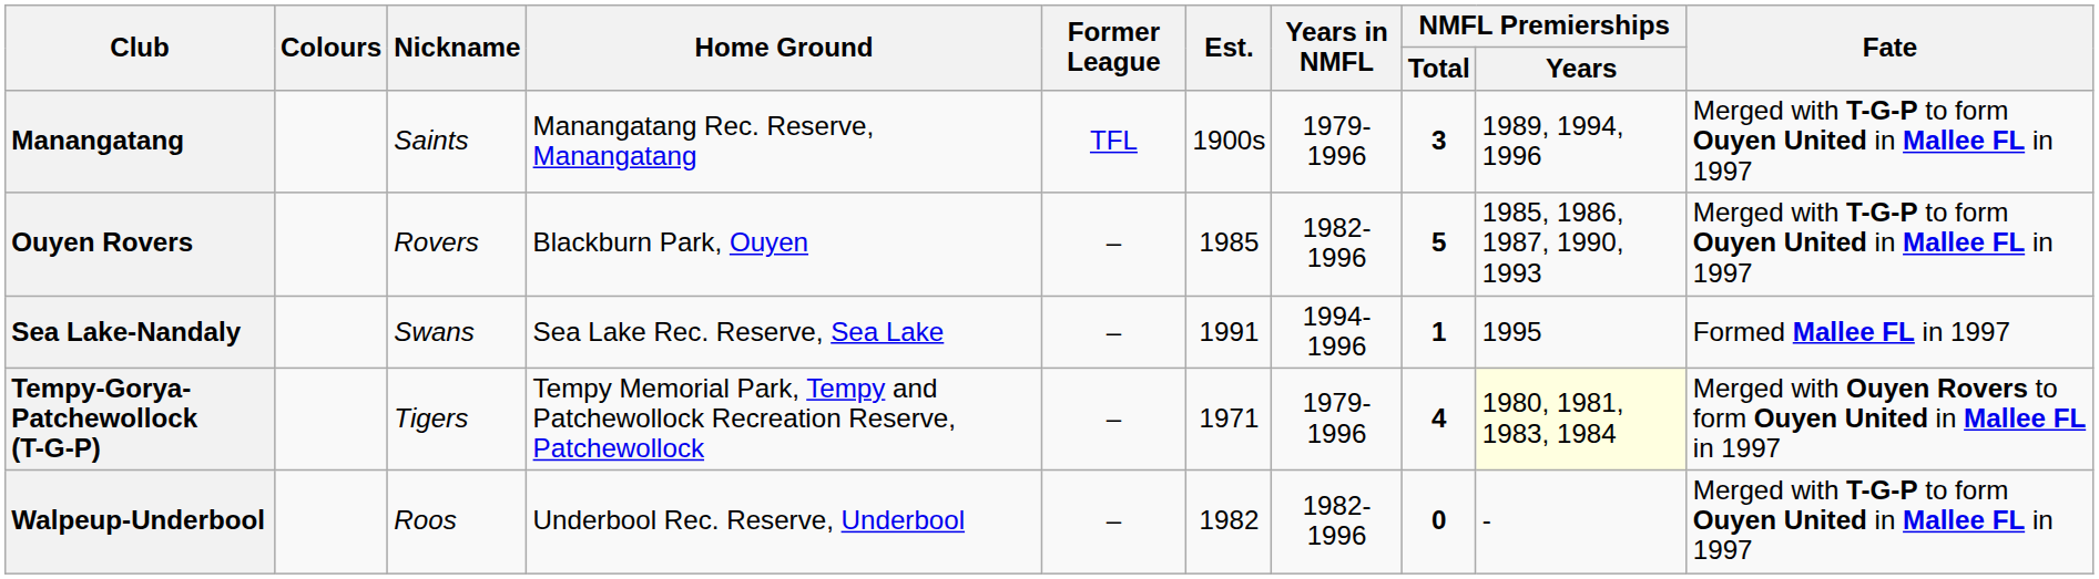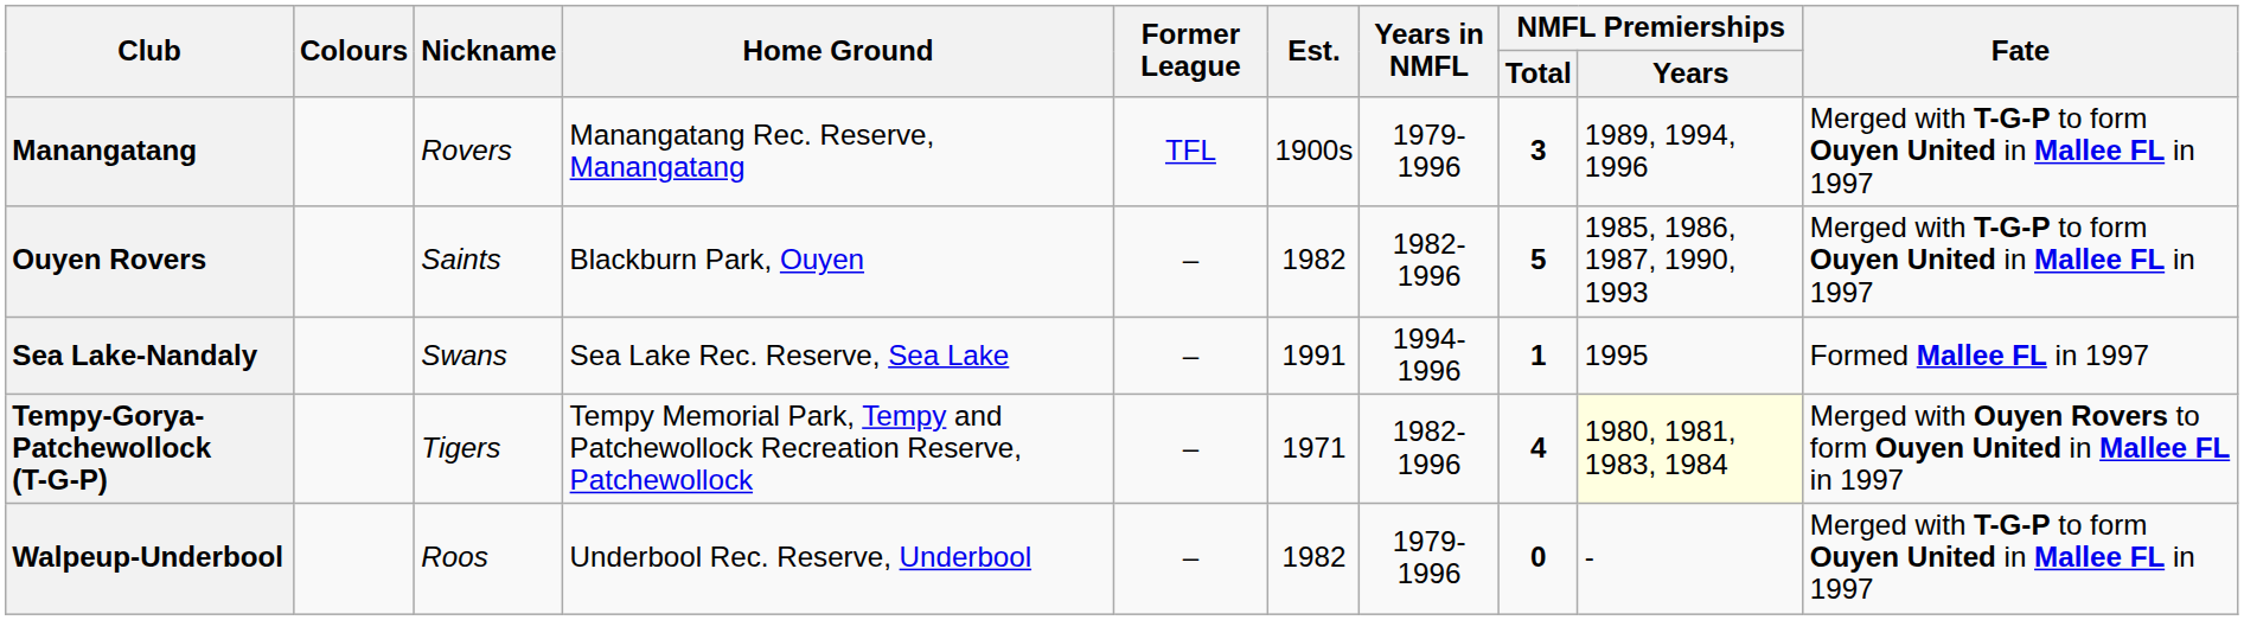Manangatang | Nickname: Saints -> Rovers
Ouyen Rovers | Nickname: Rovers -> Saints
Ouyen Rovers | Est.: 1985 -> 1982
Tempy-Gorya-Patchewollock (T-G-P) | Years in NMFL: 1979-1996 -> 1982-1996
Walpeup-Underbool | Years in NMFL: 1982-1996 -> 1979-1996
